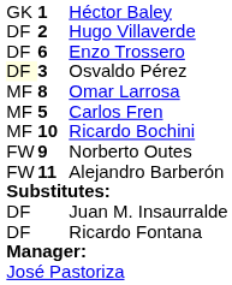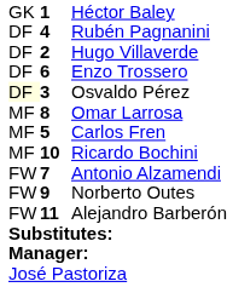+ row: DF | 4 | Rubén Pagnanini
+ row: FW | 7 | Antonio Alzamendi
- row: DF | Juan M. Insaurralde
- row: DF | Ricardo Fontana
